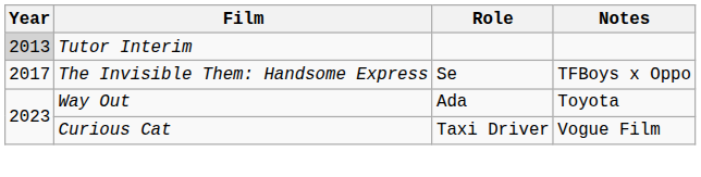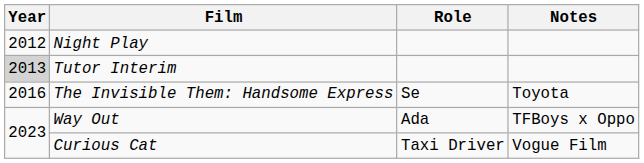+ row: 2012 | Night Play
The Invisible Them: Handsome Express | Year: 2017 -> 2016
The Invisible Them: Handsome Express | Notes: TFBoys x Oppo -> Toyota
Way Out | Notes: Toyota -> TFBoys x Oppo
